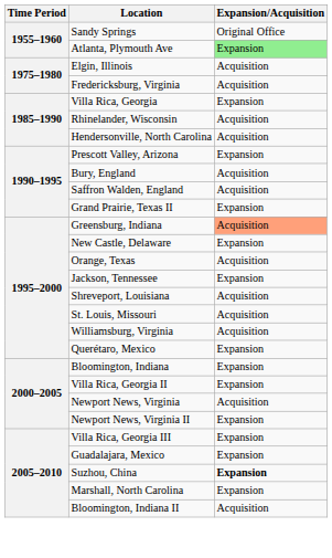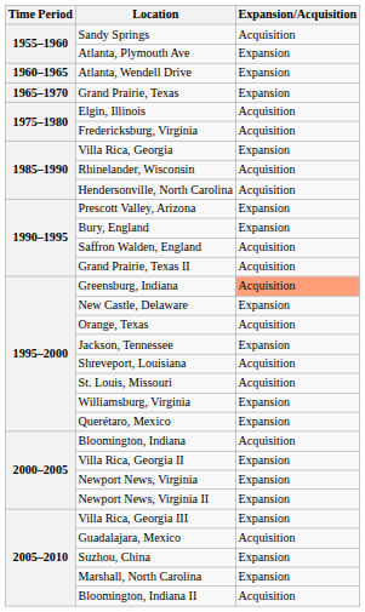Sandy Springs | Expansion/Acquisition: Original Office -> Acquisition
Atlanta, Plymouth Ave | Expansion/Acquisition: lightgreen background -> no background
+ row: 1960–1965 | Atlanta, Wendell Drive | Expansion
+ row: 1965–1970 | Grand Prairie, Texas | Expansion
Bury, England | Expansion/Acquisition: Acquisition -> Expansion
Grand Prairie, Texas II | Expansion/Acquisition: Expansion -> Acquisition
Williamsburg, Virginia | Expansion/Acquisition: Acquisition -> Expansion
Bloomington, Indiana | Expansion/Acquisition: Expansion -> Acquisition
Newport News, Virginia | Expansion/Acquisition: Acquisition -> Expansion
Guadalajara, Mexico | Expansion/Acquisition: Expansion -> Acquisition
Suzhou, China | Expansion/Acquisition: bold -> normal
